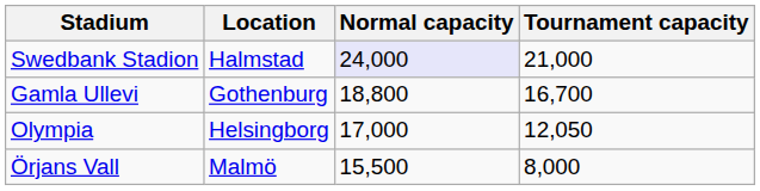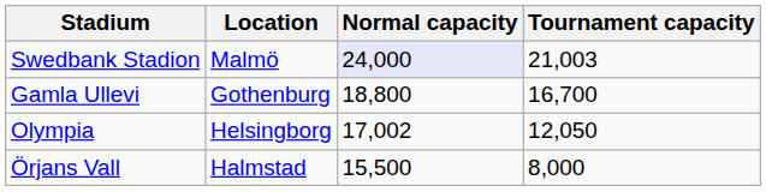Swedbank Stadion | Location: Halmstad -> Malmö
Swedbank Stadion | Tournament capacity: 21,000 -> 21,003
Olympia | Normal capacity: 17,000 -> 17,002
Örjans Vall | Location: Malmö -> Halmstad
